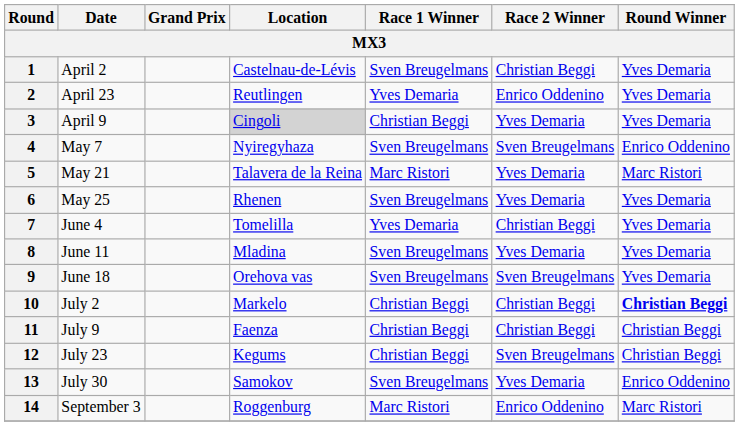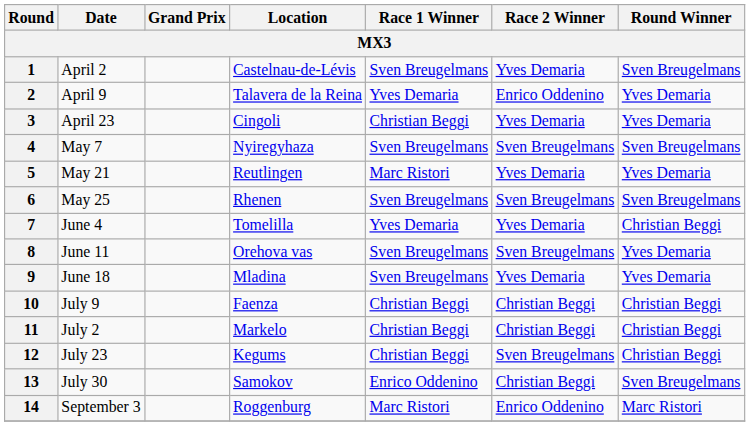1 | Race 2 Winner: Christian Beggi -> Yves Demaria
1 | Round Winner: Yves Demaria -> Sven Breugelmans
2 | Date: April 23 -> April 9
2 | Location: Reutlingen -> Talavera de la Reina
3 | Date: April 9 -> April 23
3 | Location: lightgrey background -> no background
4 | Round Winner: Enrico Oddenino -> Sven Breugelmans
5 | Location: Talavera de la Reina -> Reutlingen
5 | Round Winner: Marc Ristori -> Yves Demaria
6 | Race 2 Winner: Yves Demaria -> Sven Breugelmans
6 | Round Winner: Yves Demaria -> Sven Breugelmans
7 | Race 2 Winner: Christian Beggi -> Yves Demaria
7 | Round Winner: Yves Demaria -> Christian Beggi
8 | Location: Mladina -> Orehova vas
8 | Race 2 Winner: Yves Demaria -> Sven Breugelmans
9 | Location: Orehova vas -> Mladina
9 | Race 2 Winner: Sven Breugelmans -> Yves Demaria
10 | Date: July 2 -> July 9
10 | Location: Markelo -> Faenza
10 | Round Winner: bold -> normal
11 | Date: July 9 -> July 2
11 | Location: Faenza -> Markelo
13 | Race 1 Winner: Sven Breugelmans -> Enrico Oddenino
13 | Race 2 Winner: Yves Demaria -> Christian Beggi
13 | Round Winner: Enrico Oddenino -> Sven Breugelmans
